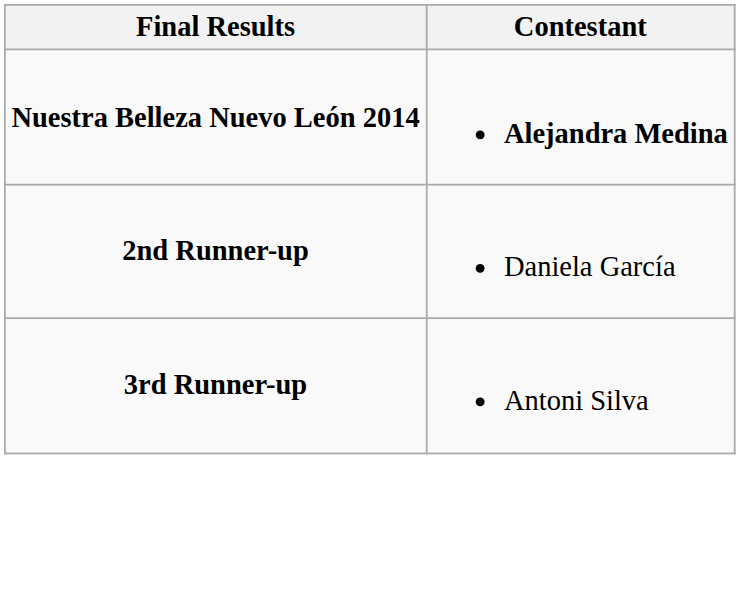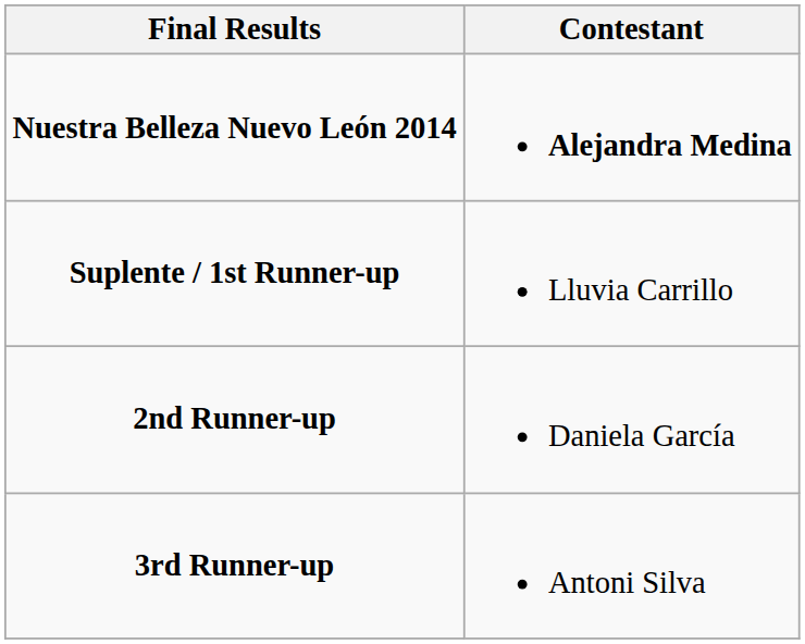+ row: Suplente / 1st Runner-up | Lluvia Carrillo
